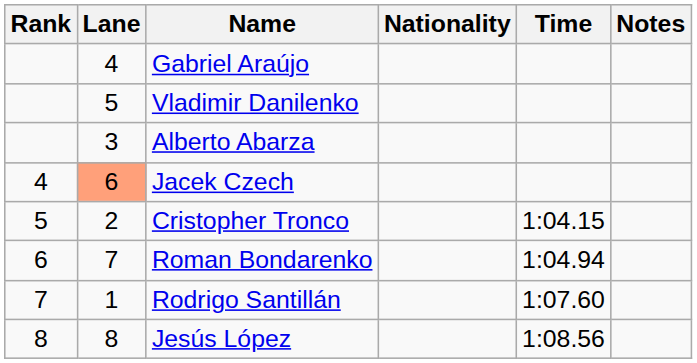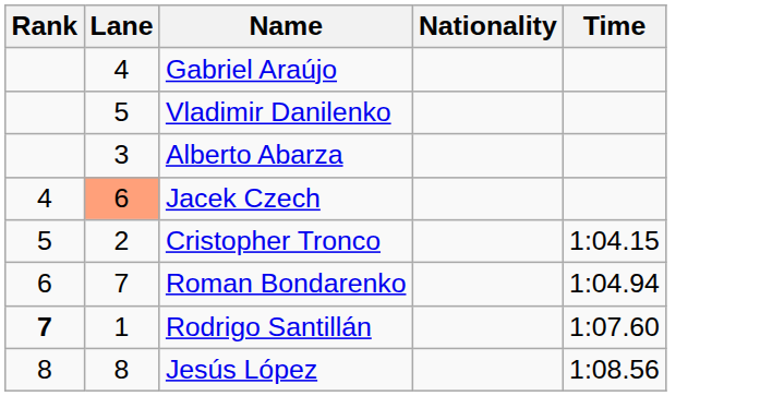- column: Notes
Rodrigo Santillán | Rank: normal -> bold
